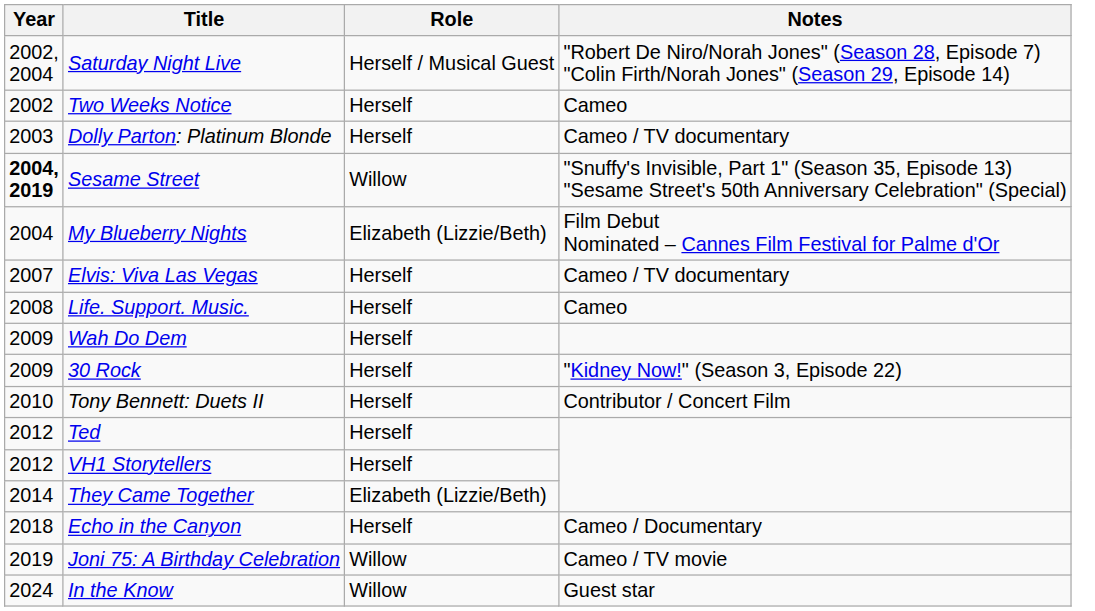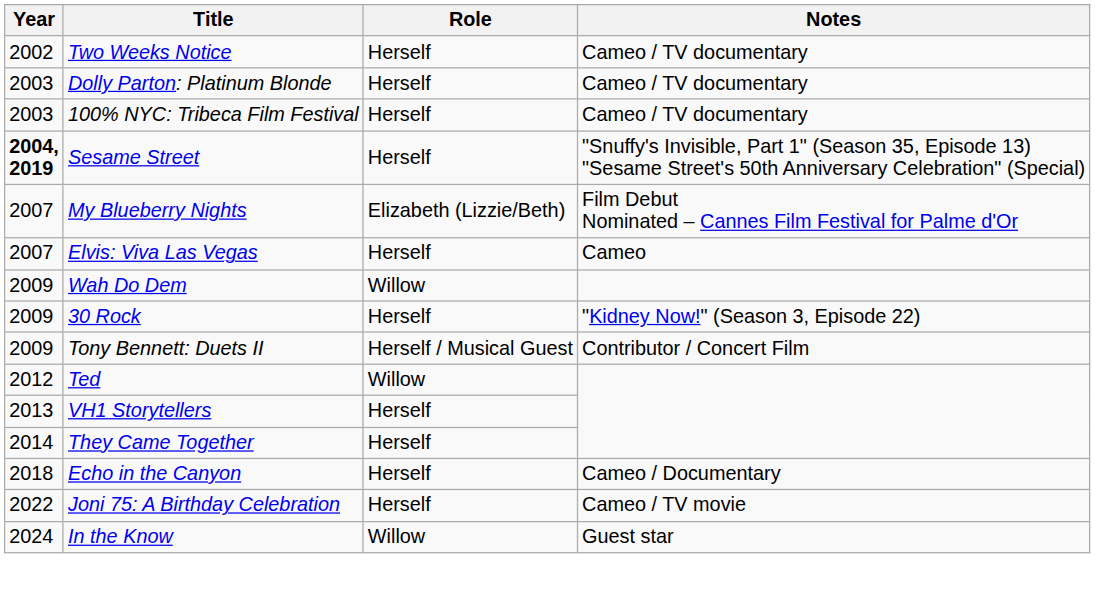- row: 2002, 2004 | Saturday Night Live | Herself / Musical Guest | "Robert De Niro/Norah Jones" (Season 28, Episode 7) "Colin Firth/Norah Jones" (Season 29, Episode 14)
Two Weeks Notice | Notes: Cameo -> Cameo / TV documentary
+ row: 2003 | 100% NYC: Tribeca Film Festival | Herself | Cameo / TV documentary
Sesame Street | Role: Willow -> Herself
My Blueberry Nights | Year: 2004 -> 2007
Elvis: Viva Las Vegas | Notes: Cameo / TV documentary -> Cameo
- row: 2008 | Life. Support. Music. | Herself | Cameo
Wah Do Dem | Role: Herself -> Willow
Tony Bennett: Duets II | Year: 2010 -> 2009
Tony Bennett: Duets II | Role: Herself -> Herself / Musical Guest
Ted | Role: Herself -> Willow
VH1 Storytellers | Year: 2012 -> 2013
They Came Together | Role: Elizabeth (Lizzie/Beth) -> Herself
Joni 75: A Birthday Celebration | Year: 2019 -> 2022
Joni 75: A Birthday Celebration | Role: Willow -> Herself
